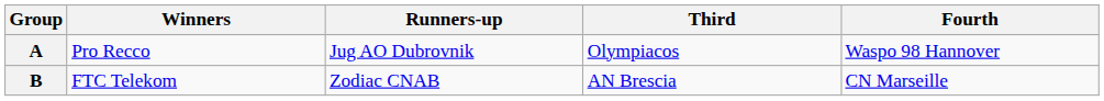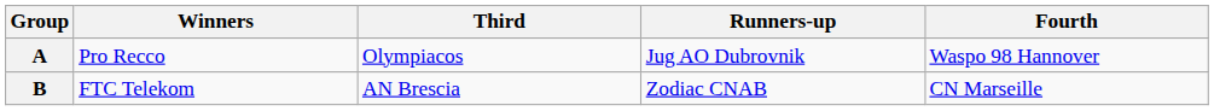columns swapped: Runners-up <-> Third
